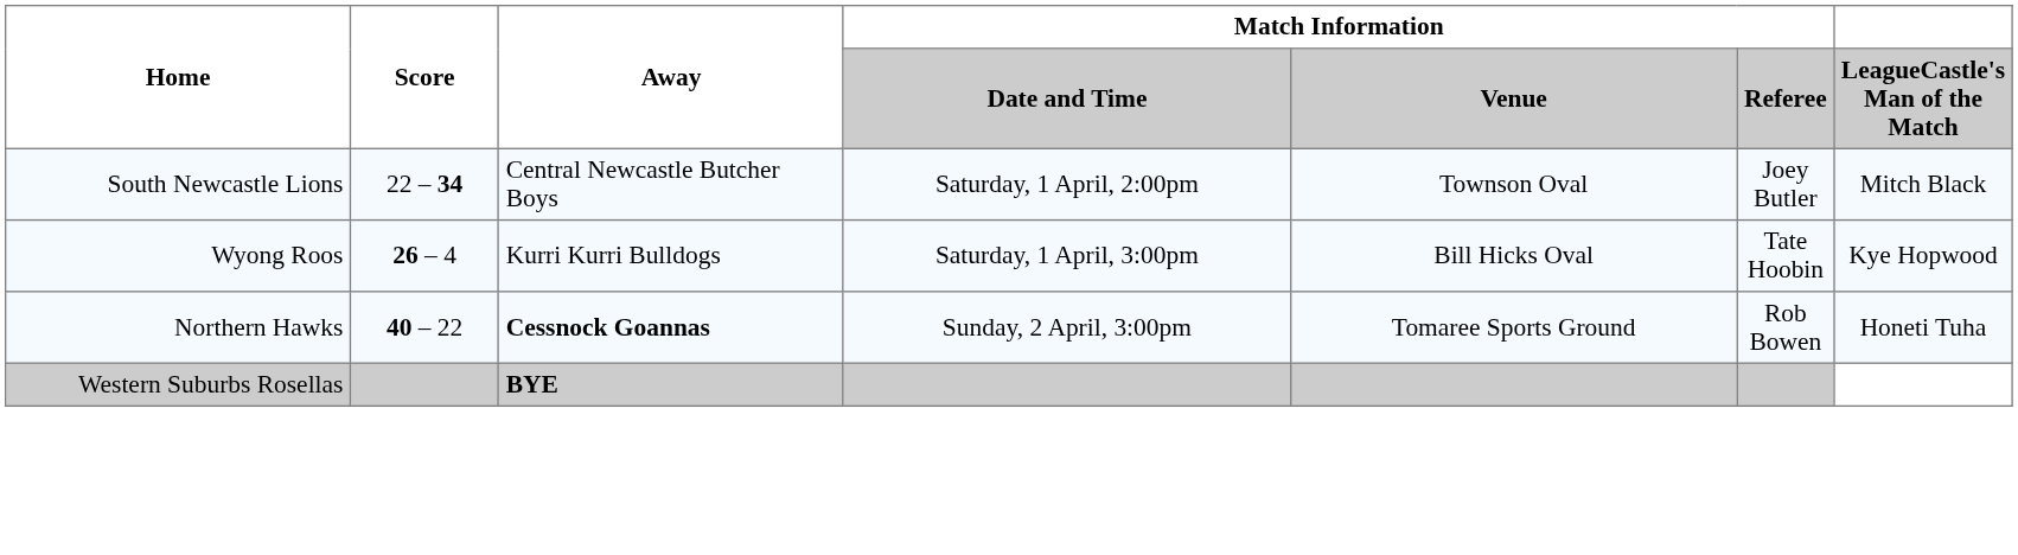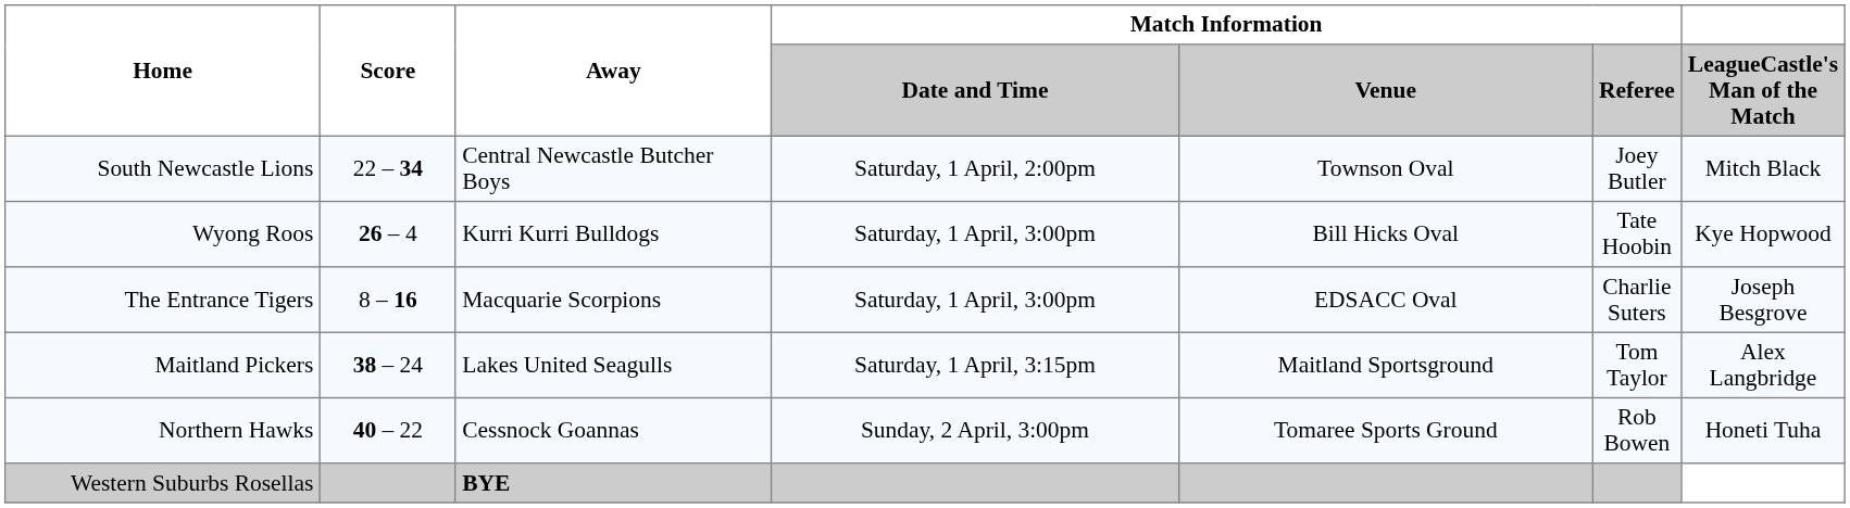+ row: The Entrance Tigers | 8 – 16 | Macquarie Scorpions | Saturday, 1 April, 3:00pm | EDSACC Oval | Charlie Suters | Joseph Besgrove
+ row: Maitland Pickers | 38 – 24 | Lakes United Seagulls | Saturday, 1 April, 3:15pm | Maitland Sportsground | Tom Taylor | Alex Langbridge
Northern Hawks | Away: bold -> normal
